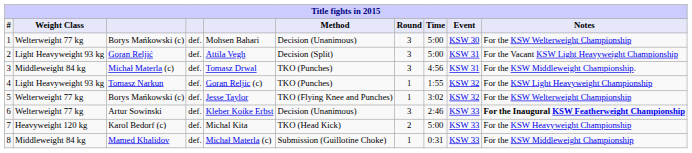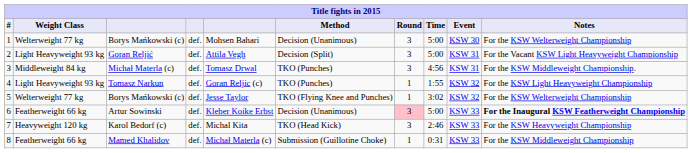6 | Weight Class: Welterweight 77 kg -> Featherweight 66 kg
6 | Round: no background -> pink background
6 | Time: 2:46 -> 5:00
7 | Round: 2 -> 3
7 | Time: 5:00 -> 2:46
8 | Weight Class: Middleweight 84 kg -> Featherweight 66 kg
